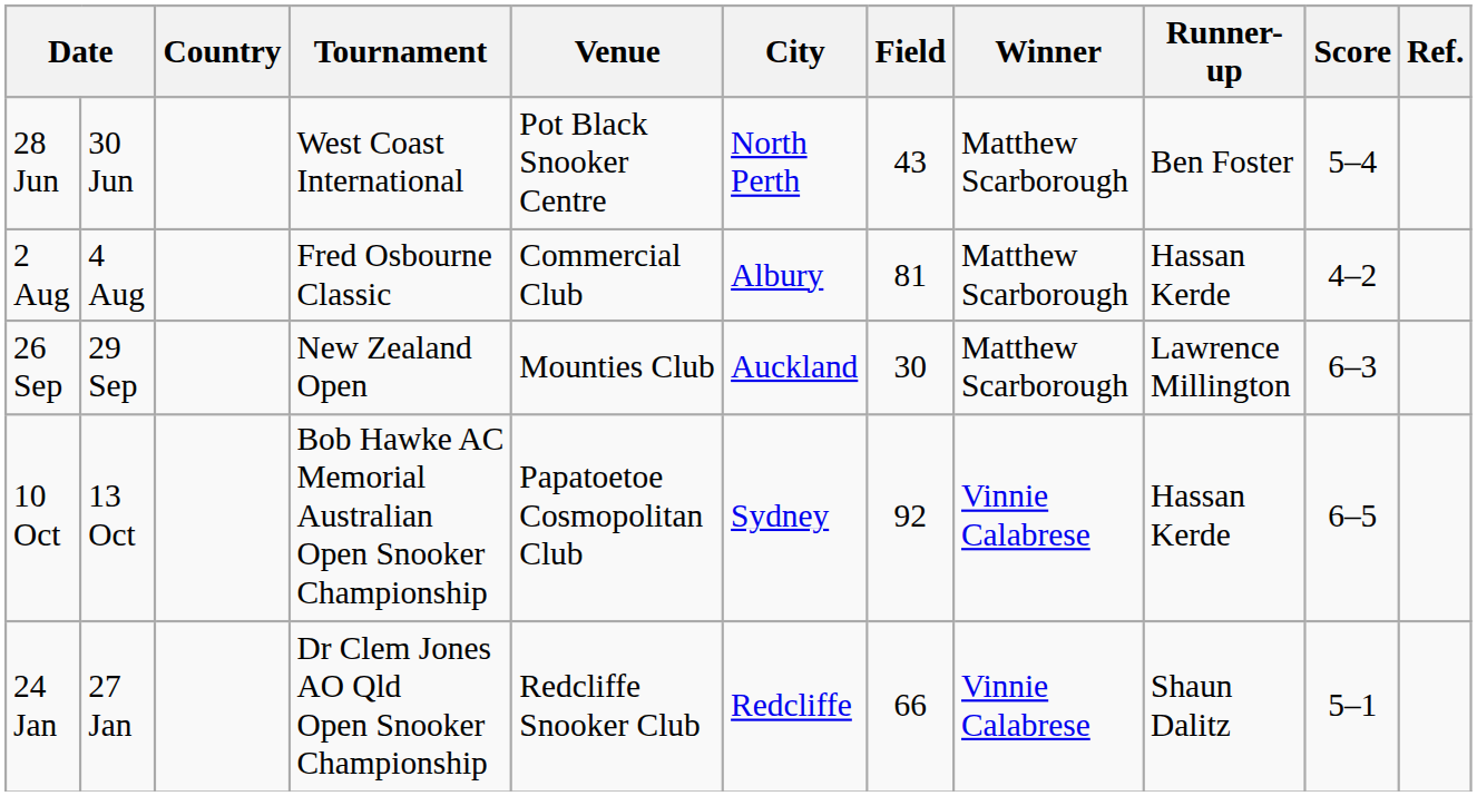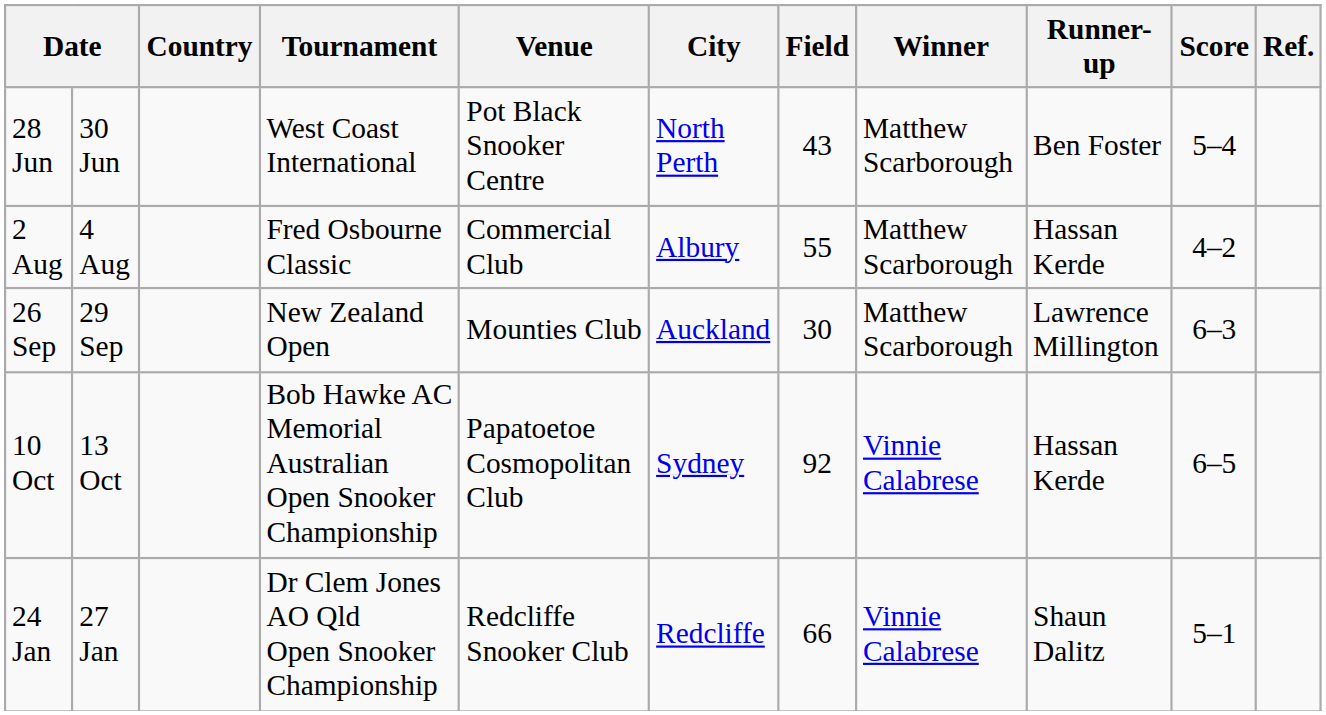2 Aug | Field: 81 -> 55
